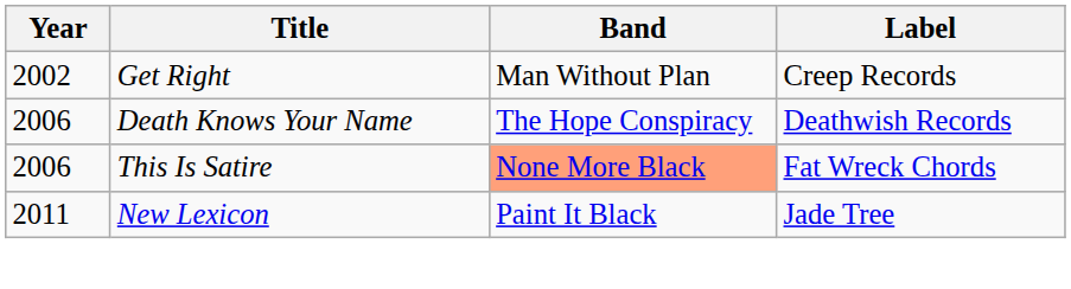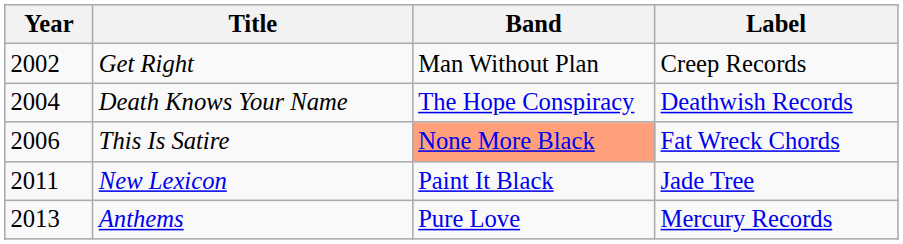Death Knows Your Name | Year: 2006 -> 2004
+ row: 2013 | Anthems | Pure Love | Mercury Records
